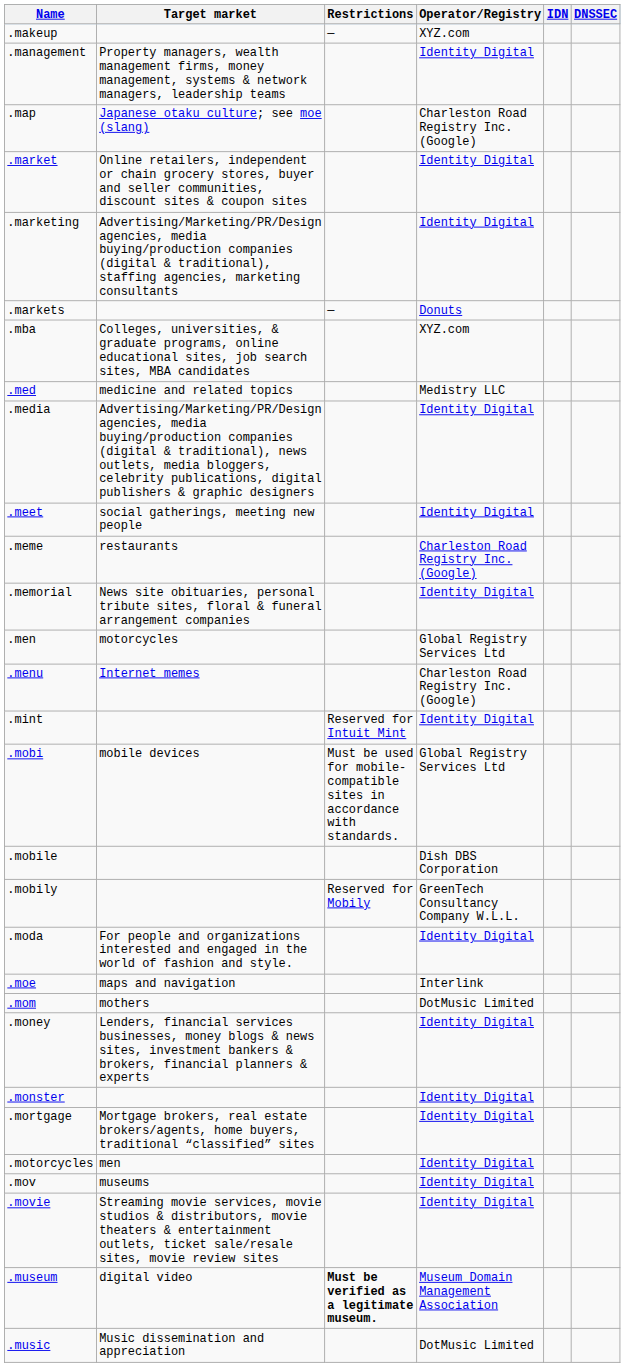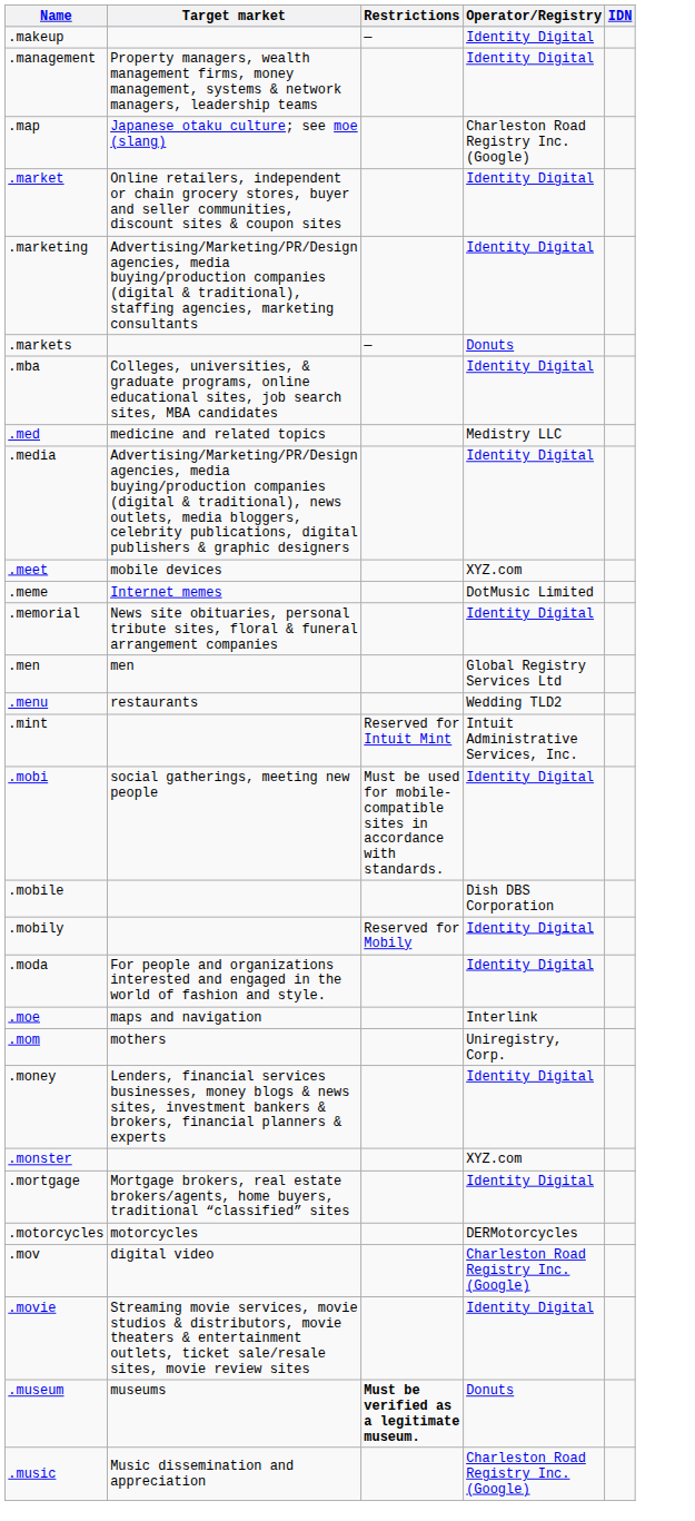- column: DNSSEC
.makeup | Operator/Registry: XYZ.com -> Identity Digital
.mba | Operator/Registry: XYZ.com -> Identity Digital
.meet | Target market: social gatherings, meeting new people -> mobile devices
.meet | Operator/Registry: Identity Digital -> XYZ.com
.meme | Target market: restaurants -> Internet memes
.meme | Operator/Registry: Charleston Road Registry Inc. (Google) -> DotMusic Limited
.men | Target market: motorcycles -> men
.menu | Target market: Internet memes -> restaurants
.menu | Operator/Registry: Charleston Road Registry Inc. (Google) -> Wedding TLD2
.mint | Operator/Registry: Identity Digital -> Intuit Administrative Services, Inc.
.mobi | Target market: mobile devices -> social gatherings, meeting new people
.mobi | Operator/Registry: Global Registry Services Ltd -> Identity Digital
.mobily | Operator/Registry: GreenTech Consultancy Company W.L.L. -> Identity Digital
.mom | Operator/Registry: DotMusic Limited -> Uniregistry, Corp.
.monster | Operator/Registry: Identity Digital -> XYZ.com
.motorcycles | Target market: men -> motorcycles
.motorcycles | Operator/Registry: Identity Digital -> DERMotorcycles
.mov | Target market: museums -> digital video
.mov | Operator/Registry: Identity Digital -> Charleston Road Registry Inc. (Google)
.museum | Target market: digital video -> museums
.museum | Operator/Registry: Museum Domain Management Association -> Donuts
.music | Operator/Registry: DotMusic Limited -> Charleston Road Registry Inc. (Google)
